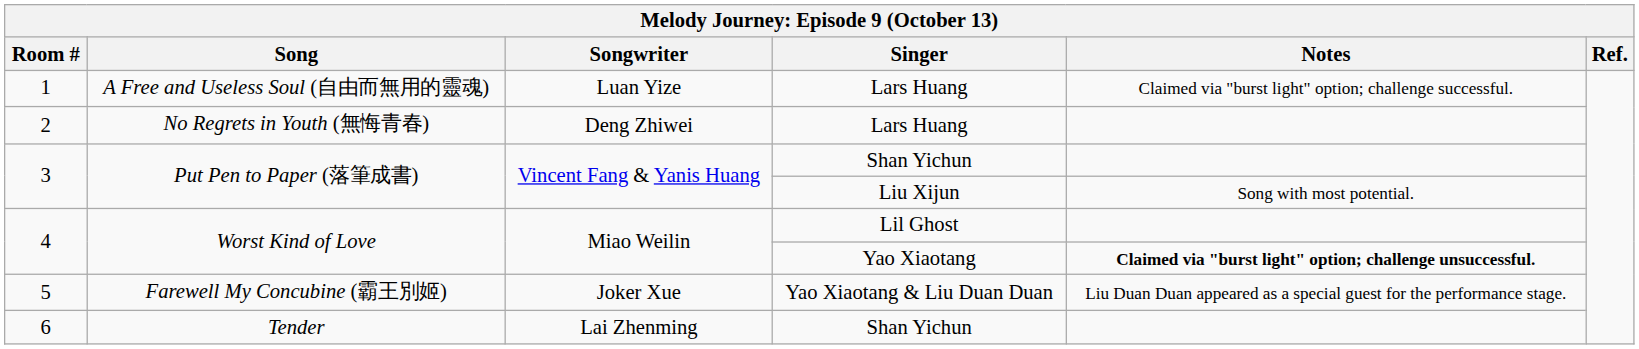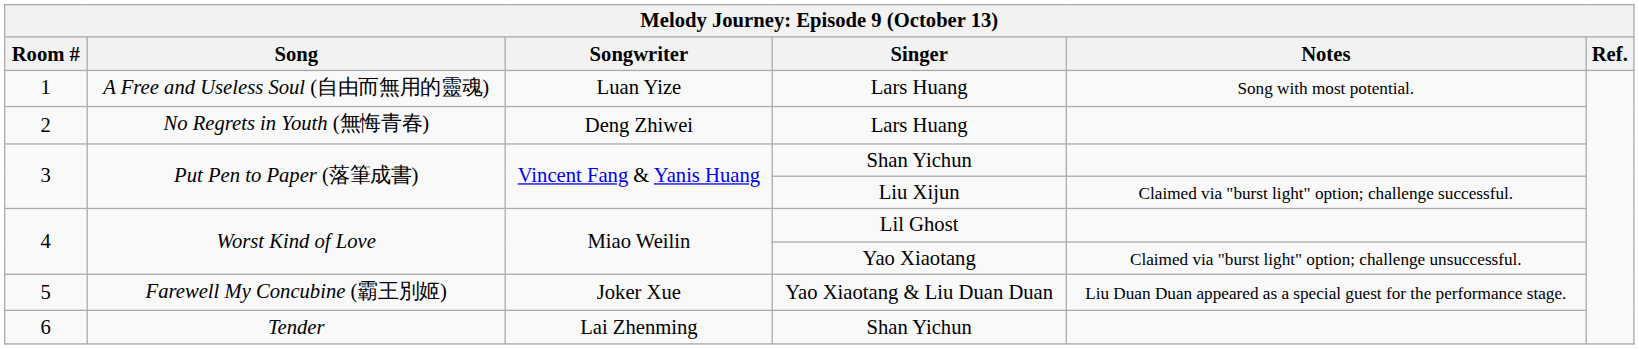1 | Notes: Claimed via "burst light" option; challenge successful. -> Song with most potential.
3 / Liu Xijun | Notes: Song with most potential. -> Claimed via "burst light" option; challenge successful.
4 / Yao Xiaotang | Notes: bold -> normal
